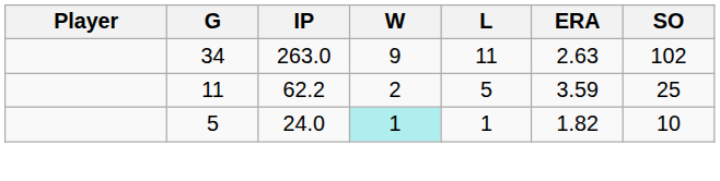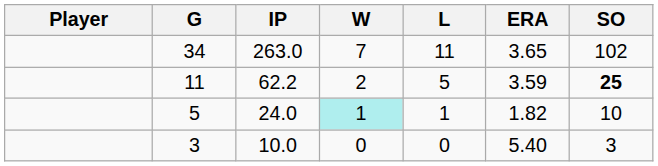263.0 | W: 9 -> 7
263.0 | ERA: 2.63 -> 3.65
62.2 | SO: normal -> bold
+ row: 3 | 10.0 | 0 | 0 | 5.40 | 3
